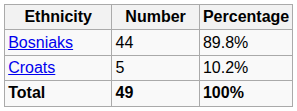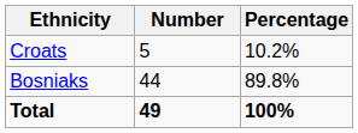rows swapped: Bosniaks <-> Croats
